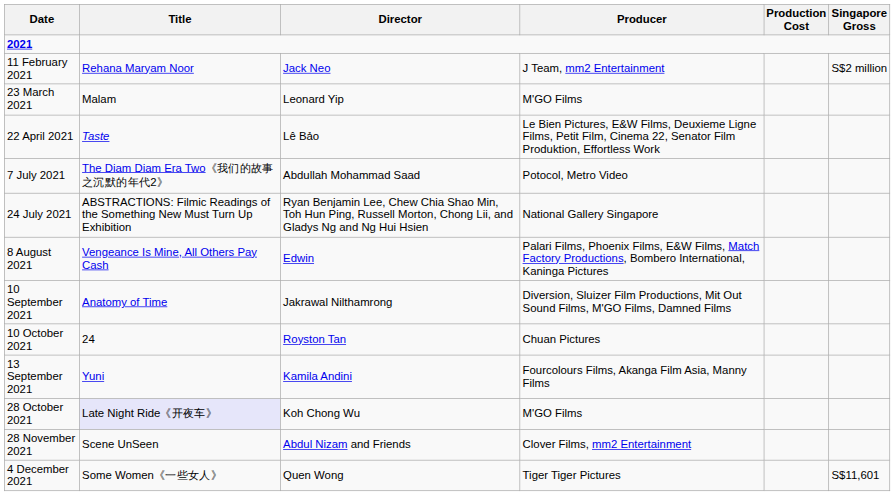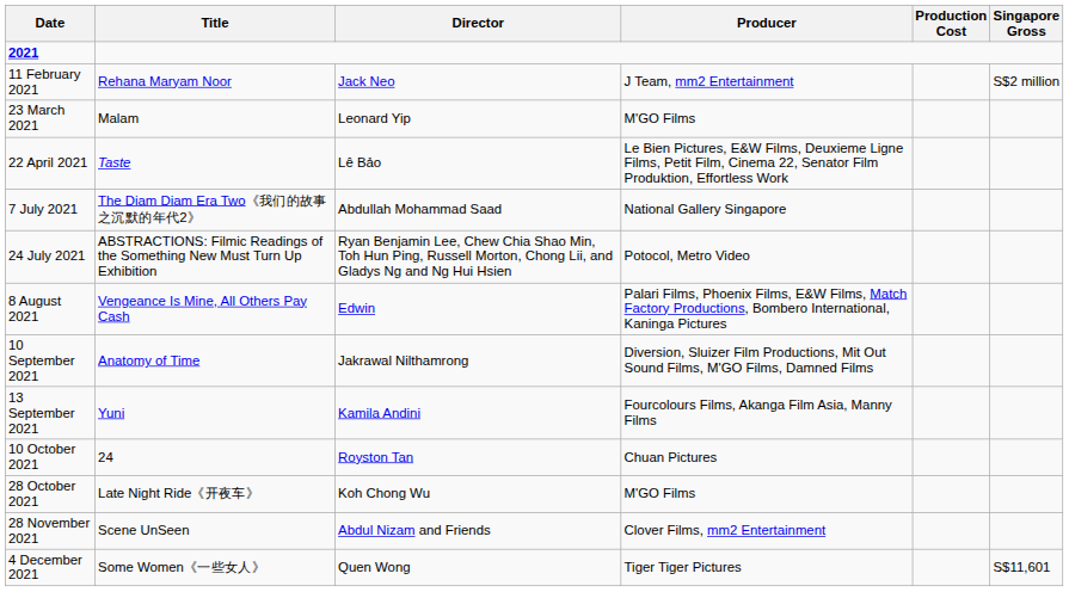7 July 2021 | Producer: Potocol, Metro Video -> National Gallery Singapore
24 July 2021 | Producer: National Gallery Singapore -> Potocol, Metro Video
rows swapped: 13 September 2021 <-> 10 October 2021
28 October 2021 | Title: lavender background -> no background
